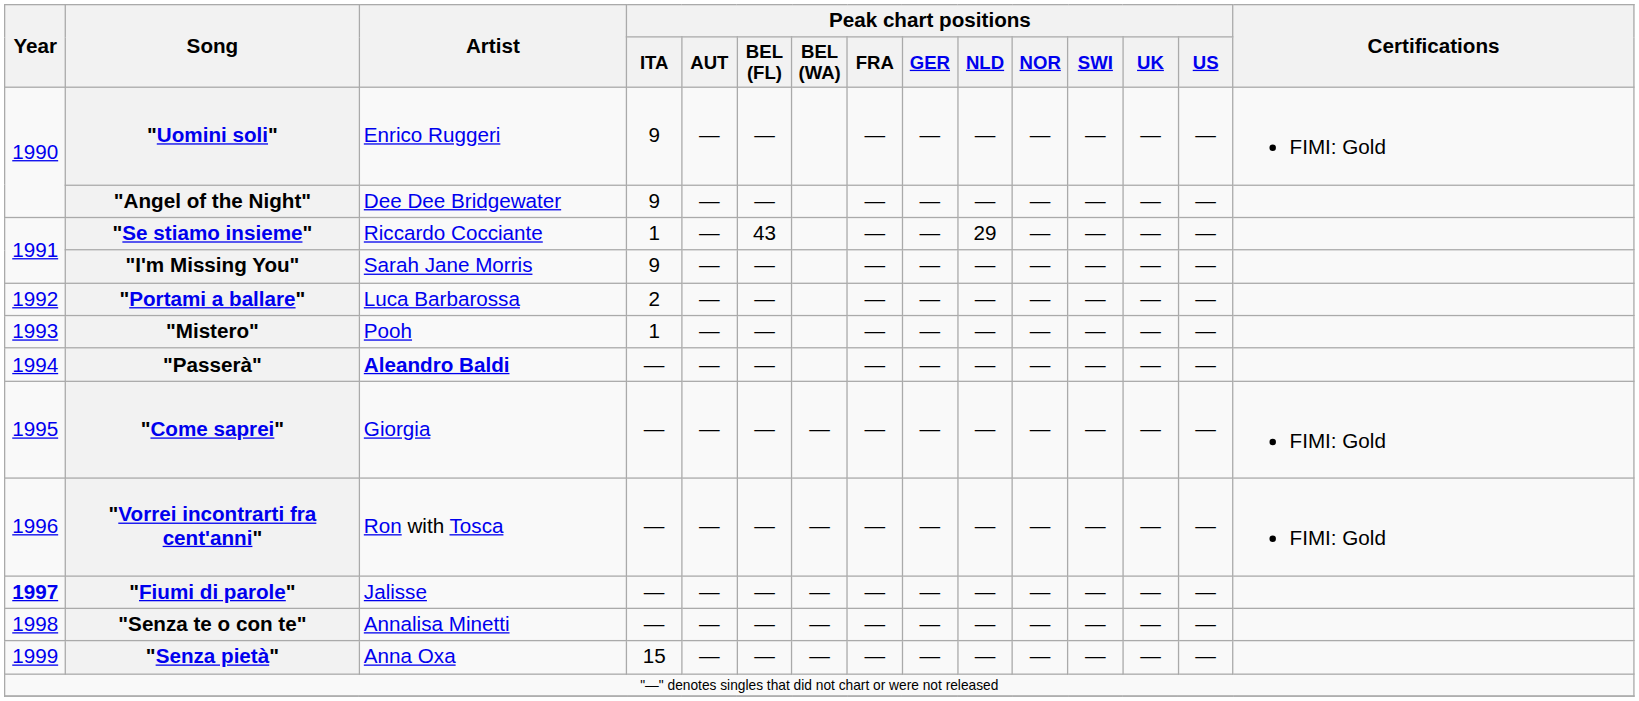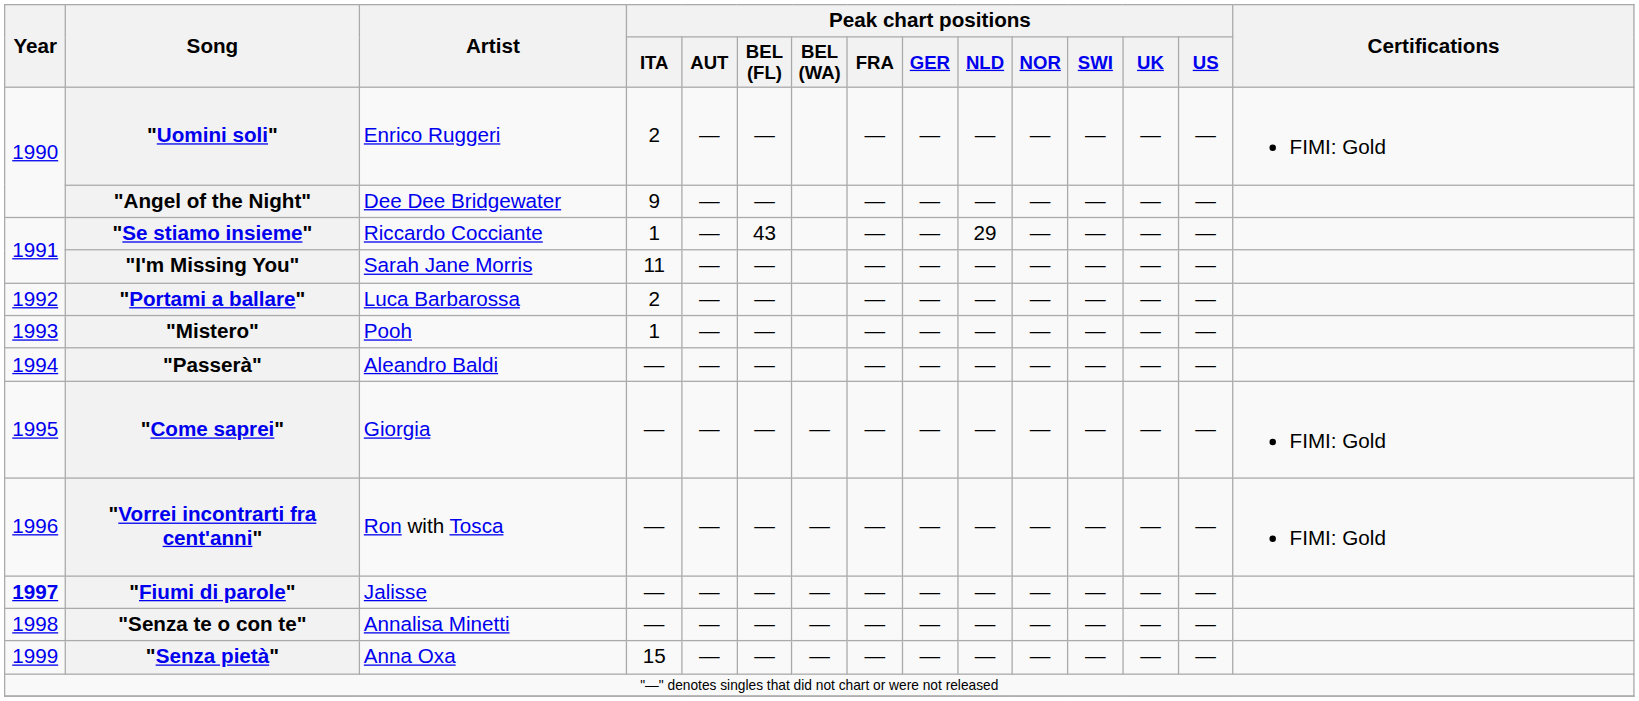"Uomini soli" | Peak chart positions / ITA: 9 -> 2
"I'm Missing You" | Peak chart positions / ITA: 9 -> 11
"Passerà" | Artist: bold -> normal
